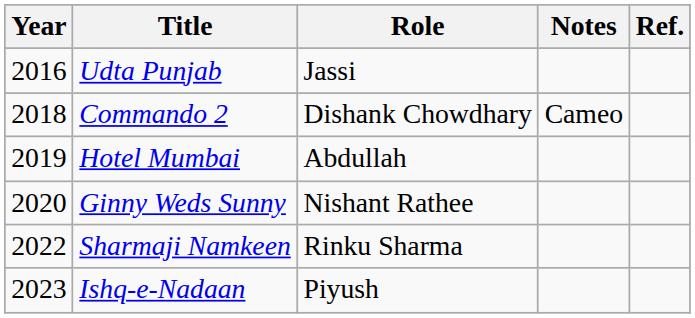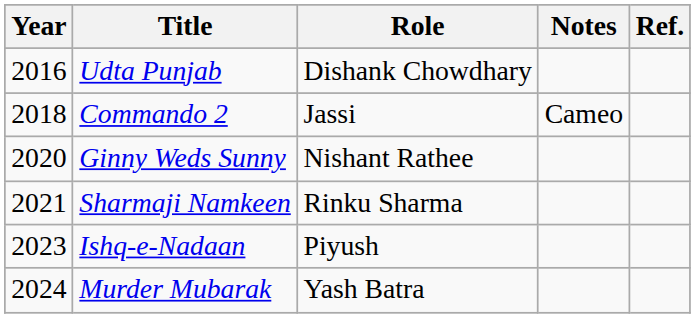Udta Punjab | Role: Jassi -> Dishank Chowdhary
Commando 2 | Role: Dishank Chowdhary -> Jassi
- row: 2019 | Hotel Mumbai | Abdullah
Sharmaji Namkeen | Year: 2022 -> 2021
+ row: 2024 | Murder Mubarak | Yash Batra
